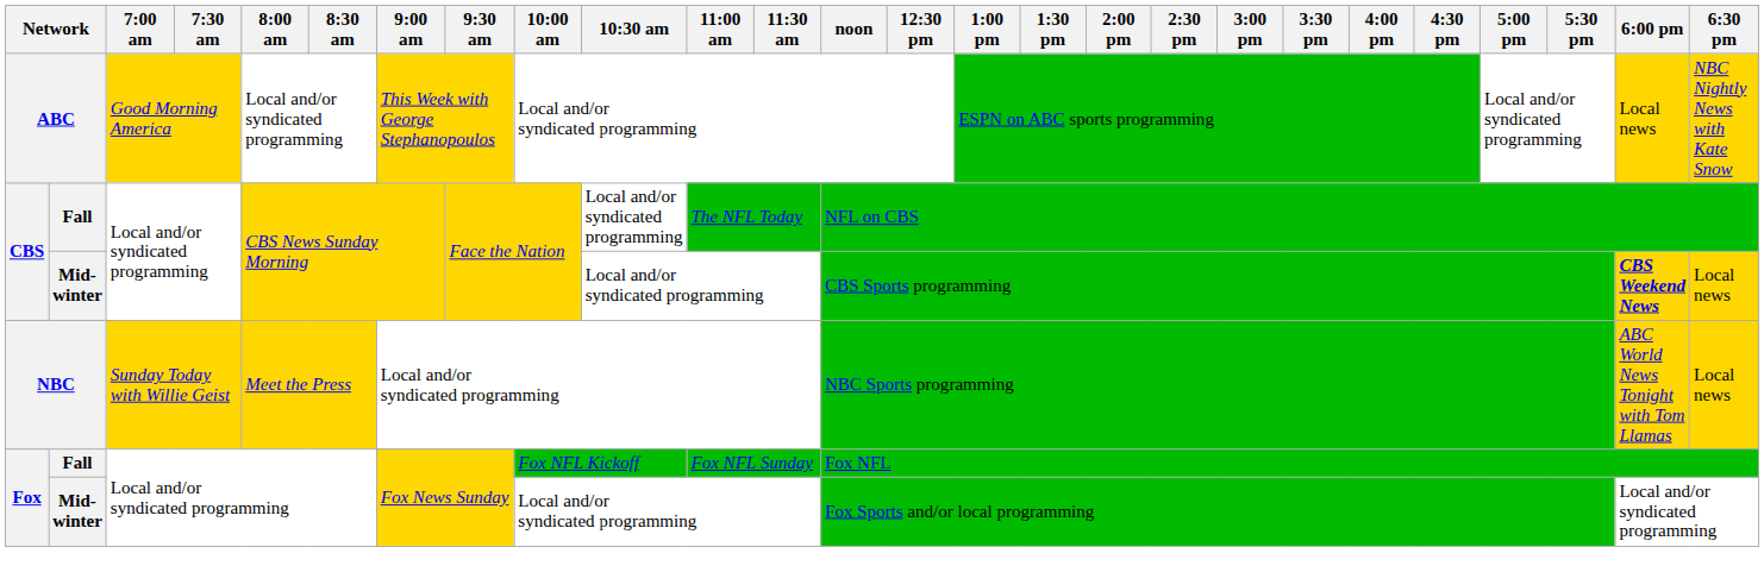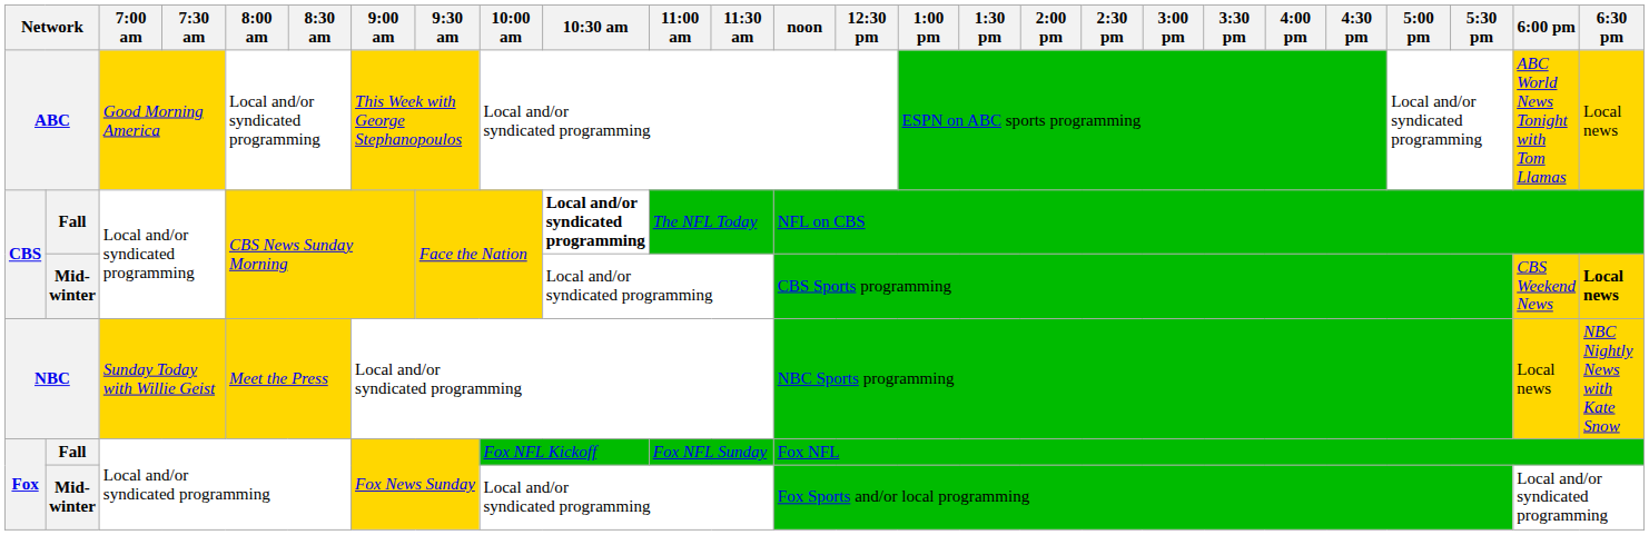ABC | 6:00 pm: Local news -> ABC World News Tonight with Tom Llamas
ABC | 6:30 pm: NBC Nightly News with Kate Snow -> Local news
CBS / Fall | 10:30 am: normal -> bold
CBS / Mid-winter | 6:00 pm: bold -> normal
CBS / Mid-winter | 6:30 pm: normal -> bold
NBC | 6:00 pm: ABC World News Tonight with Tom Llamas -> Local news
NBC | 6:30 pm: Local news -> NBC Nightly News with Kate Snow
